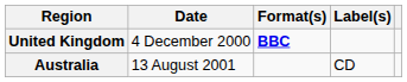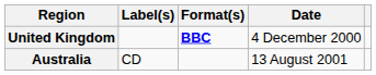columns swapped: Date <-> Label(s)
